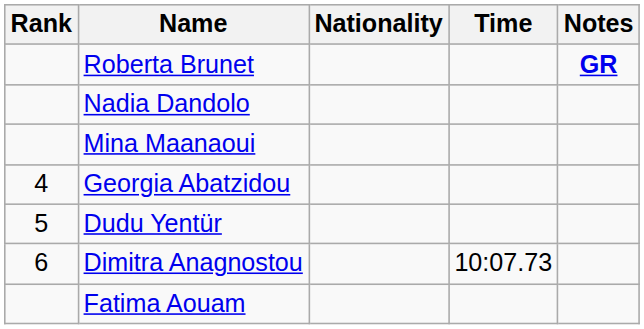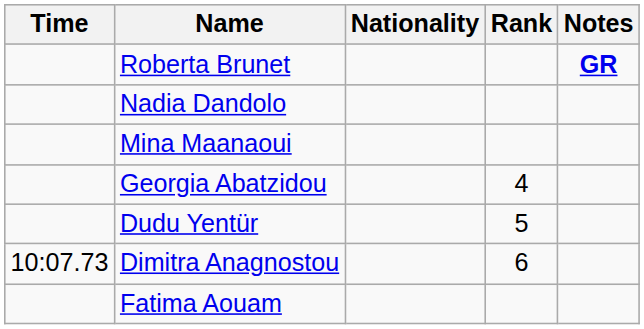columns swapped: Rank <-> Time
